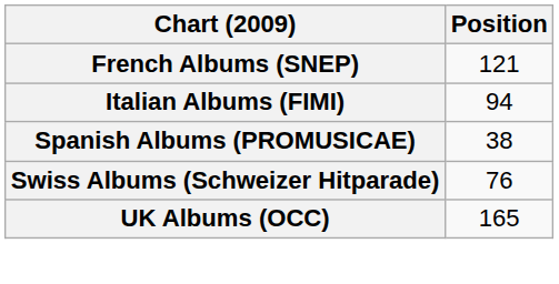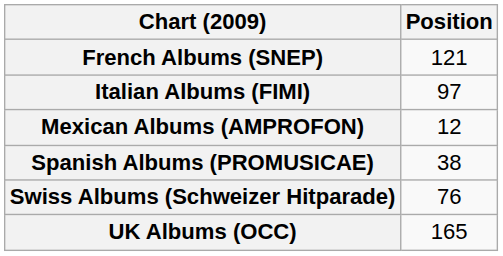Italian Albums (FIMI) | Position: 94 -> 97
+ row: Mexican Albums (AMPROFON) | 12
